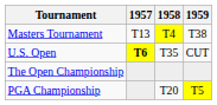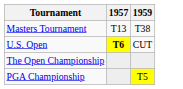- column: 1958 | T4 | T35 | T20
